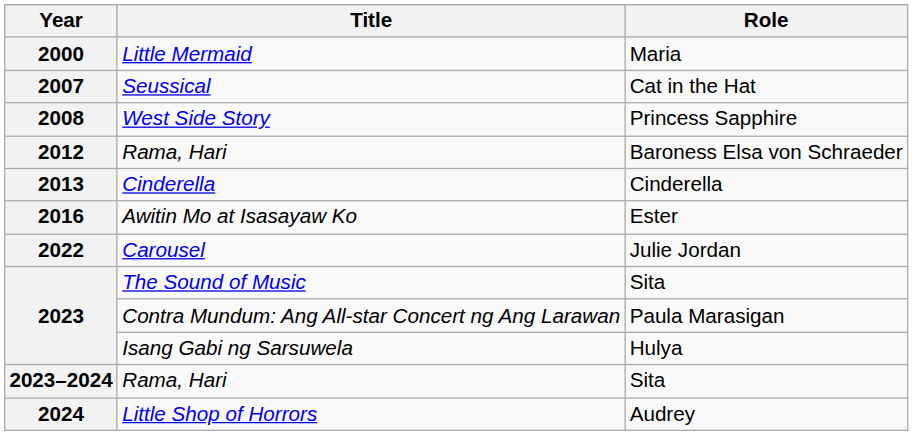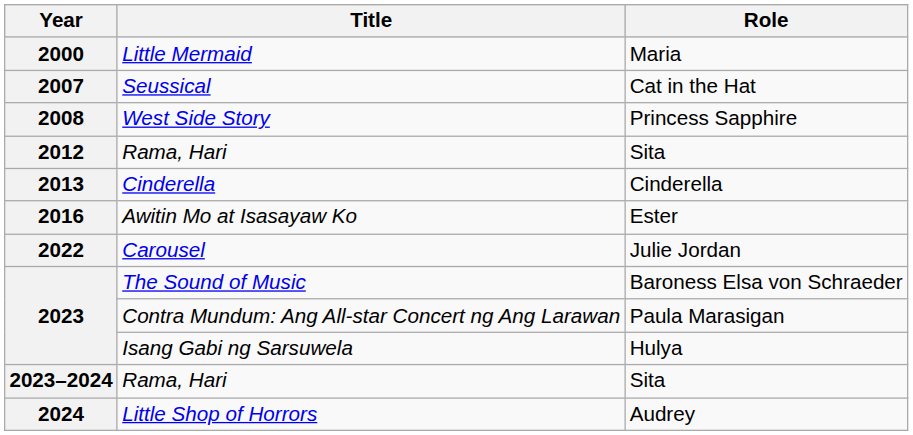2012 / Rama, Hari | Role: Baroness Elsa von Schraeder -> Sita
The Sound of Music | Role: Sita -> Baroness Elsa von Schraeder
